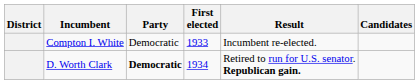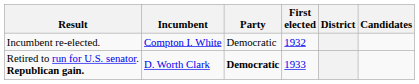columns swapped: District <-> Result
Compton I. White | First elected: 1933 -> 1932
D. Worth Clark | First elected: 1934 -> 1933
